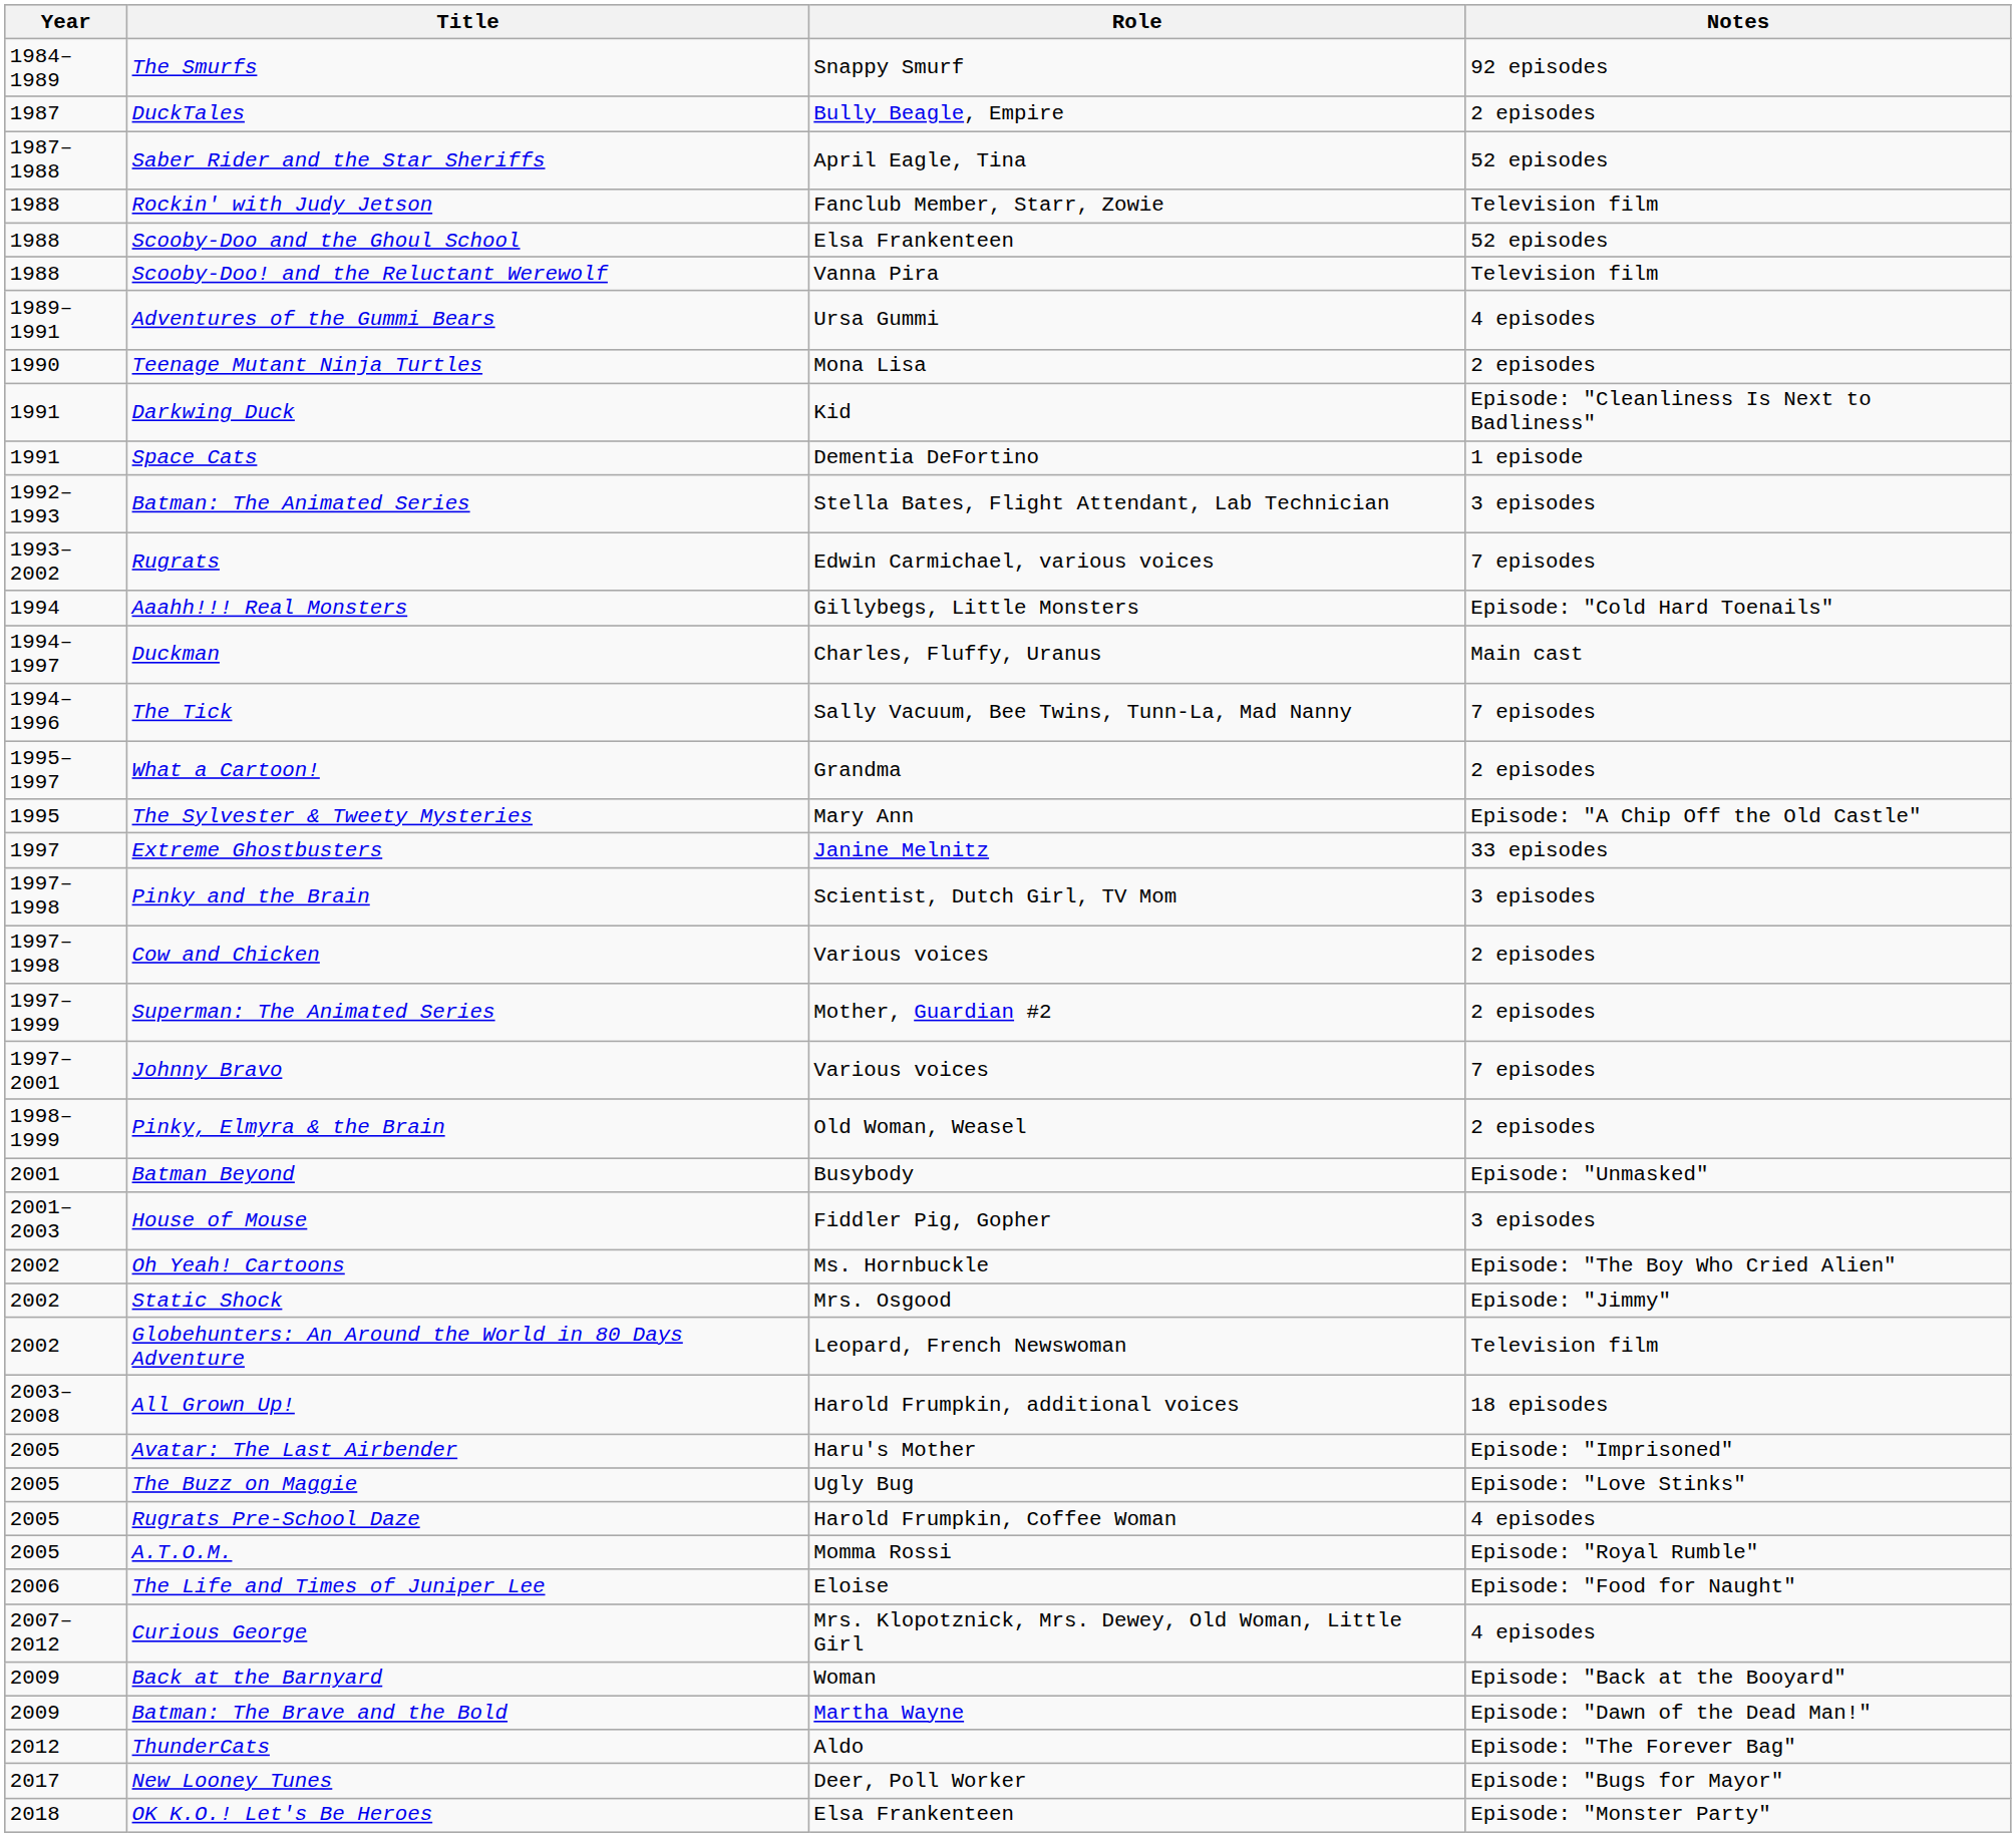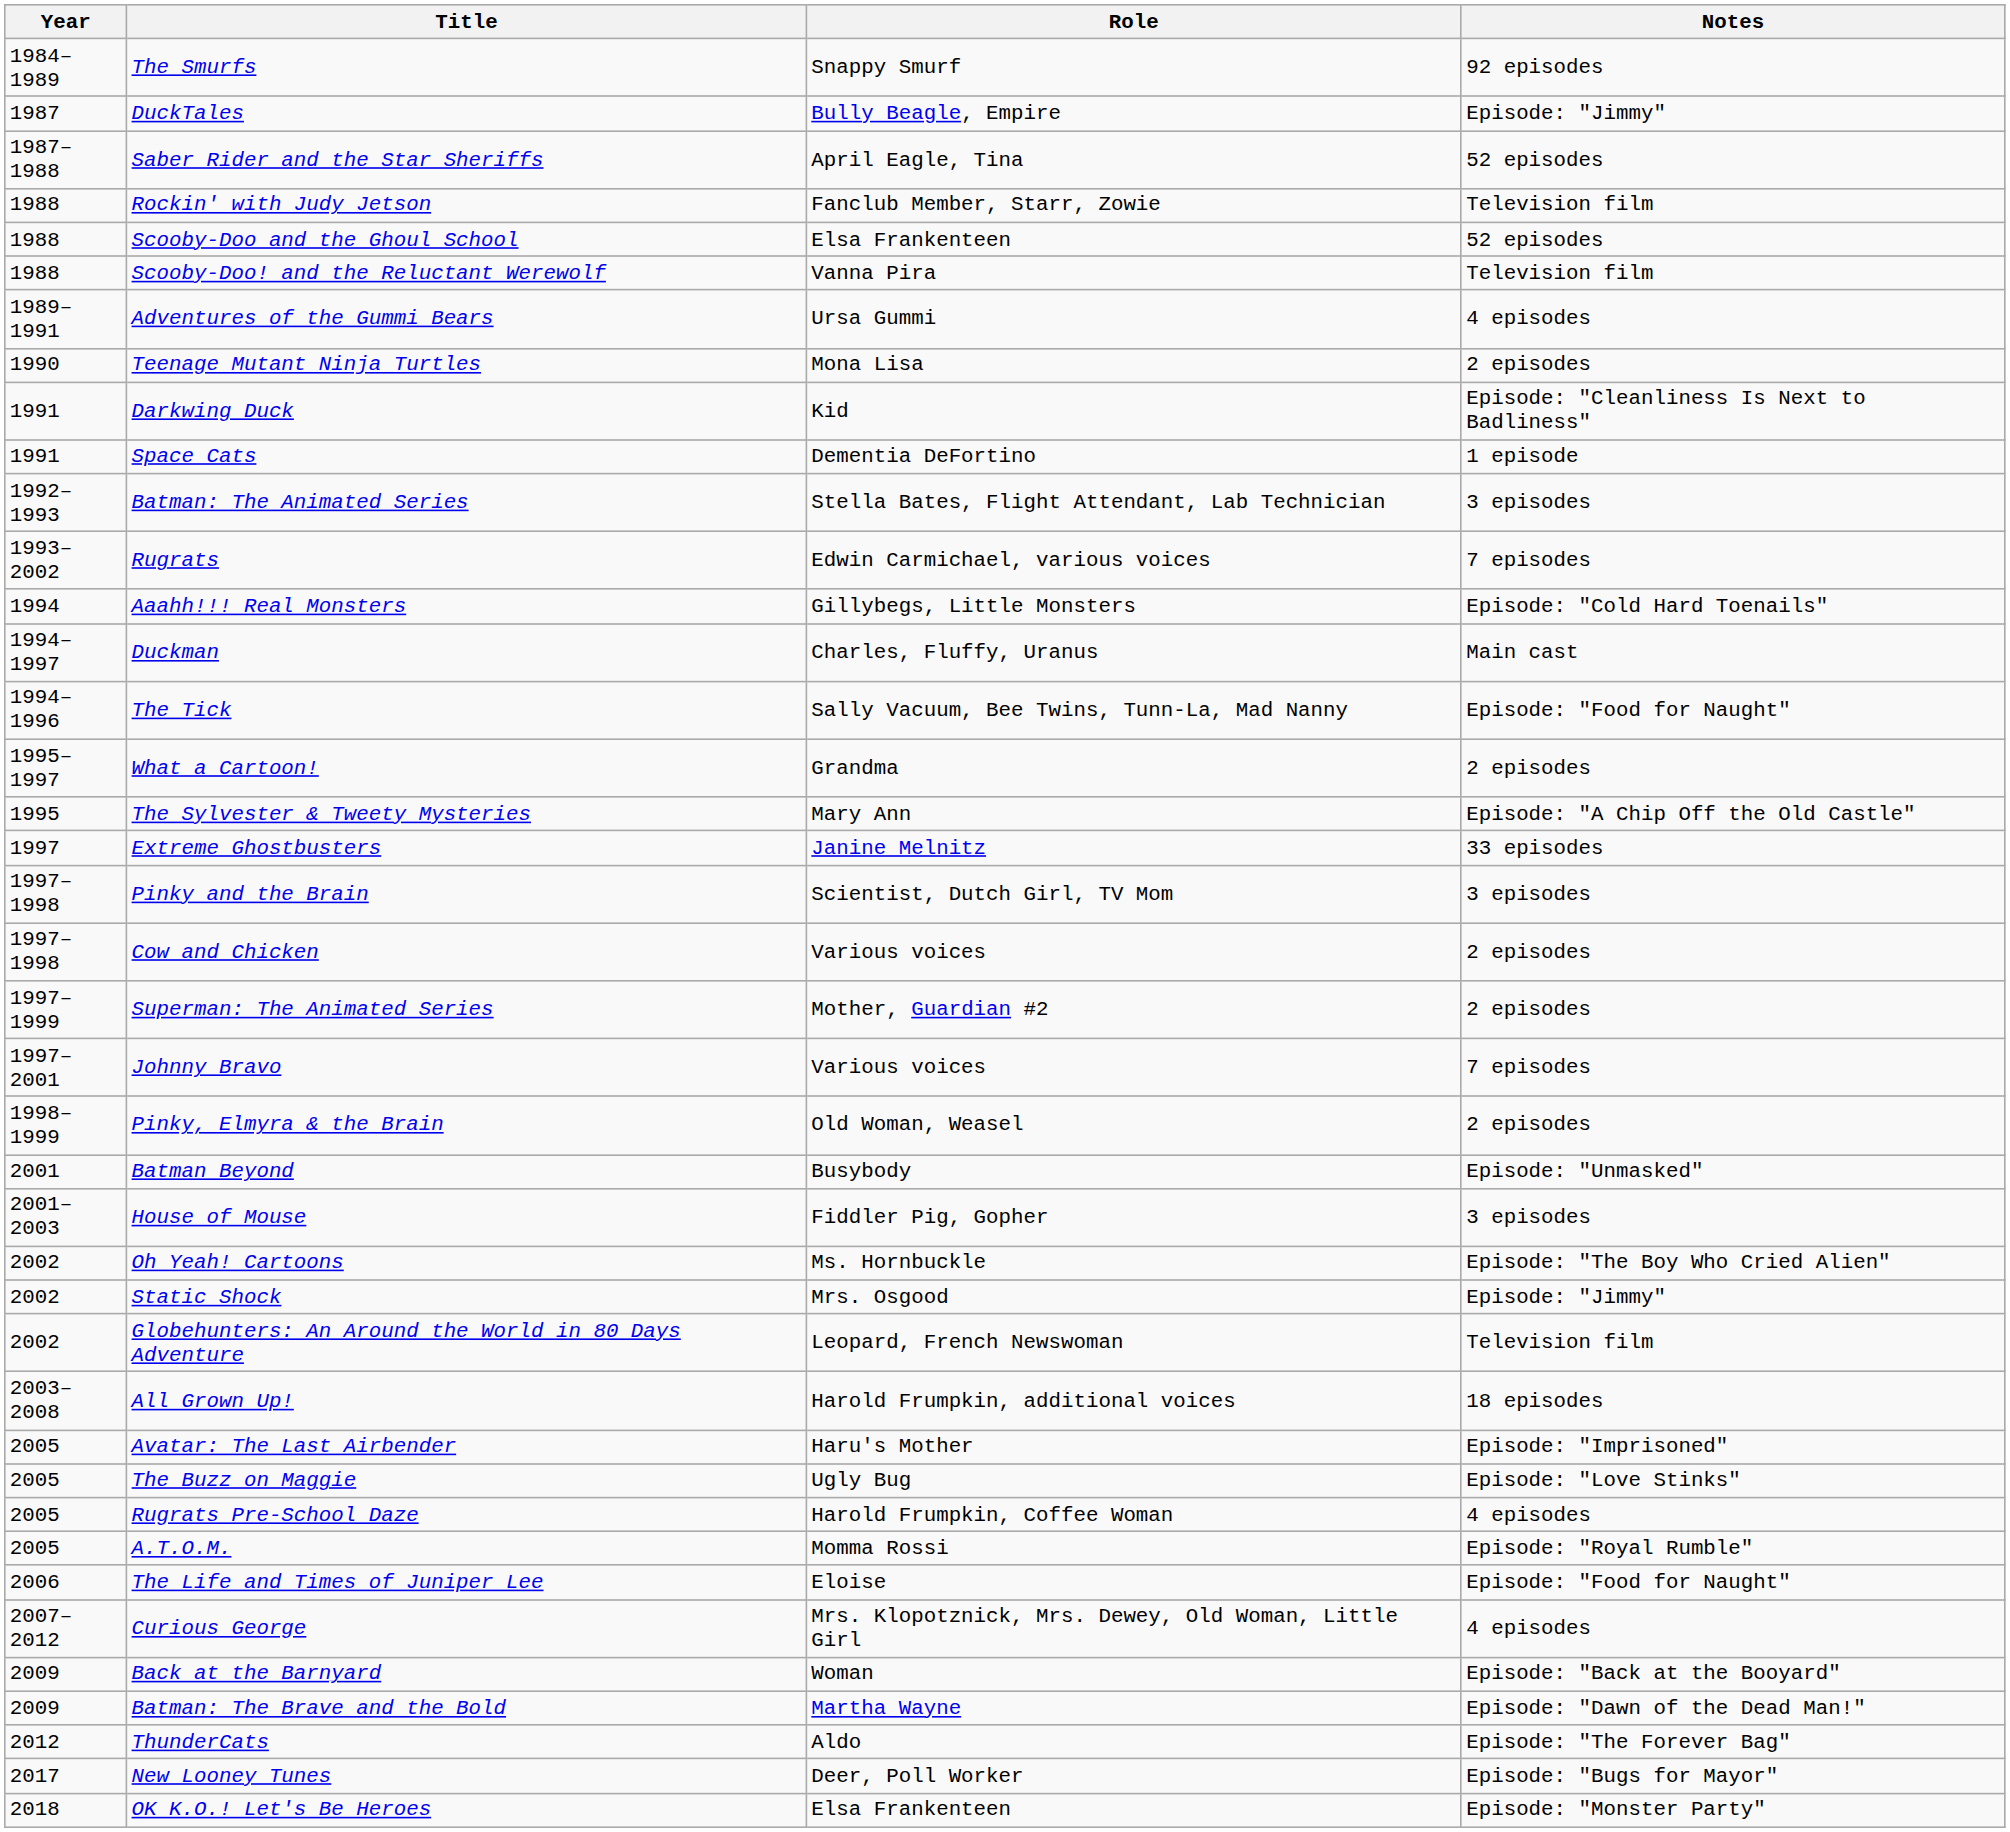DuckTales | Notes: 2 episodes -> Episode: "Jimmy"
The Tick | Notes: 7 episodes -> Episode: "Food for Naught"
